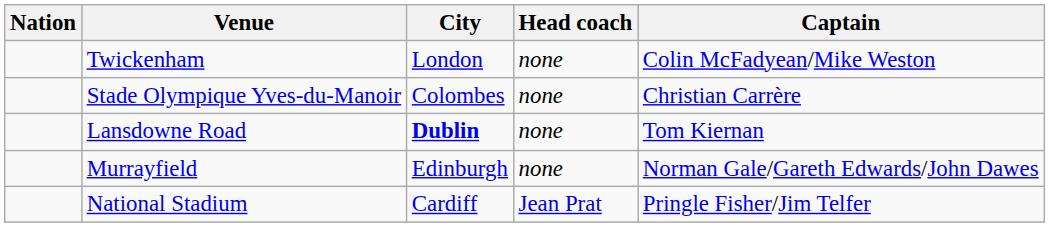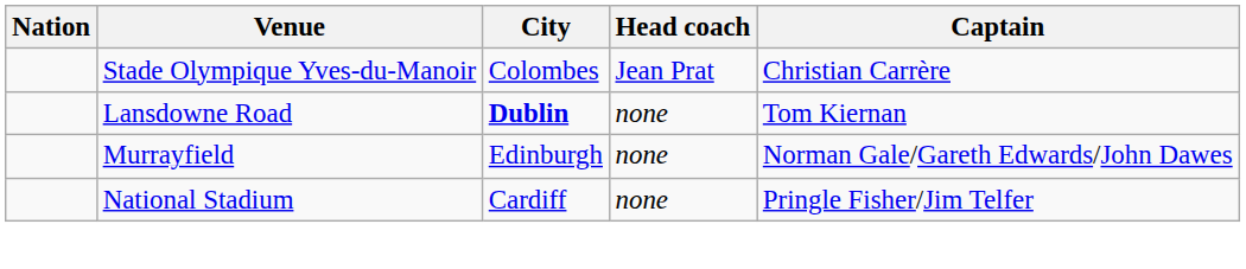- row: Twickenham | London | none | Colin McFadyean/Mike Weston
Stade Olympique Yves-du-Manoir | Head coach: none -> Jean Prat
National Stadium | Head coach: Jean Prat -> none
